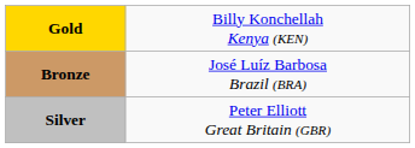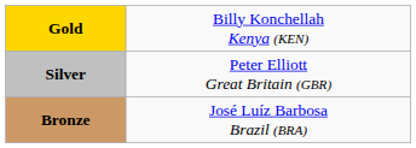rows swapped: Silver <-> Bronze
